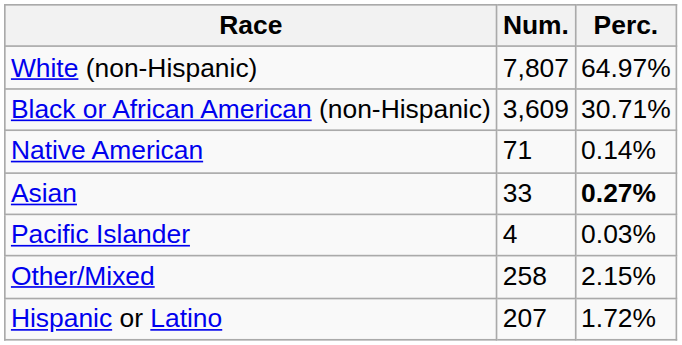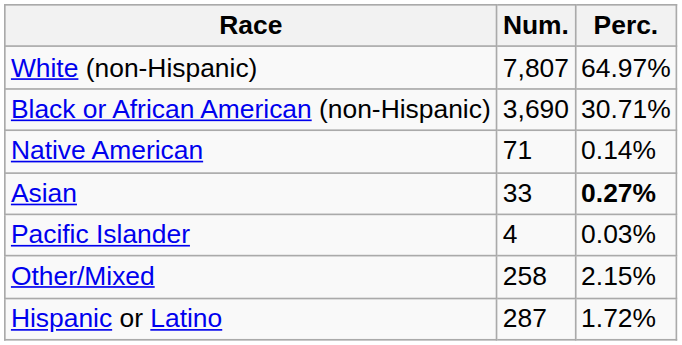Black or African American (non-Hispanic) | Num.: 3,609 -> 3,690
Hispanic or Latino | Num.: 207 -> 287
